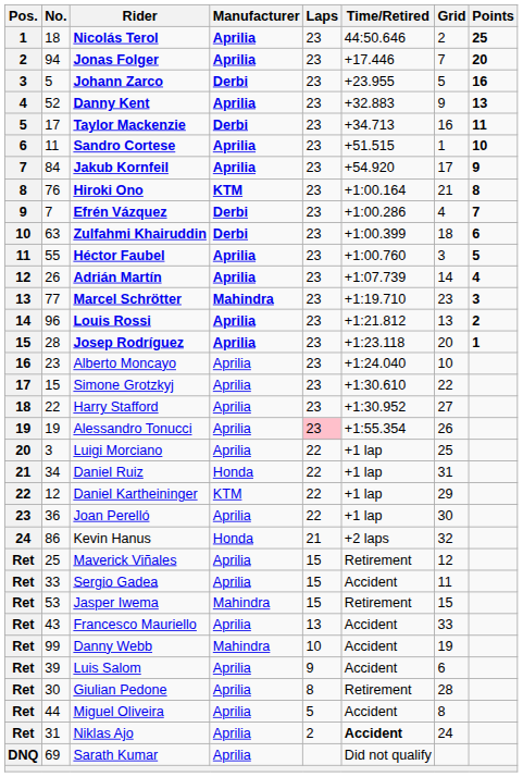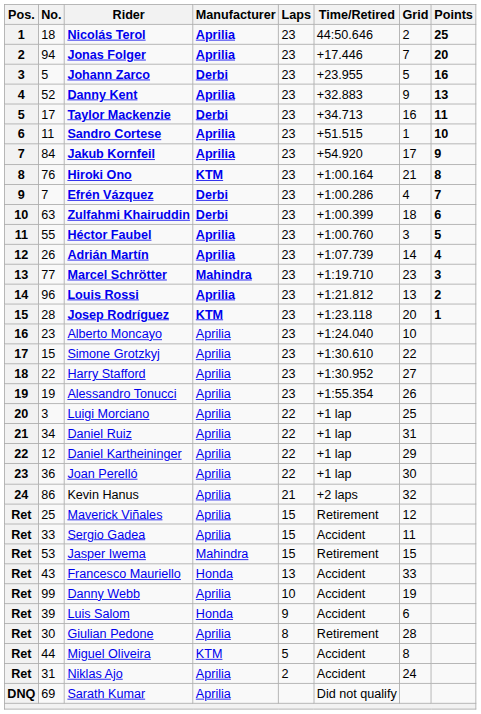Josep Rodríguez | Manufacturer: Aprilia -> KTM
Alessandro Tonucci | Laps: pink background -> no background
Daniel Ruiz | Manufacturer: Honda -> Aprilia
Daniel Kartheininger | Manufacturer: KTM -> Aprilia
Kevin Hanus | Manufacturer: Honda -> Aprilia
Francesco Mauriello | Manufacturer: Aprilia -> Honda
Danny Webb | Manufacturer: Mahindra -> Aprilia
Luis Salom | Manufacturer: Aprilia -> Honda
Miguel Oliveira | Manufacturer: Aprilia -> KTM
Niklas Ajo | Time/Retired: bold -> normal
